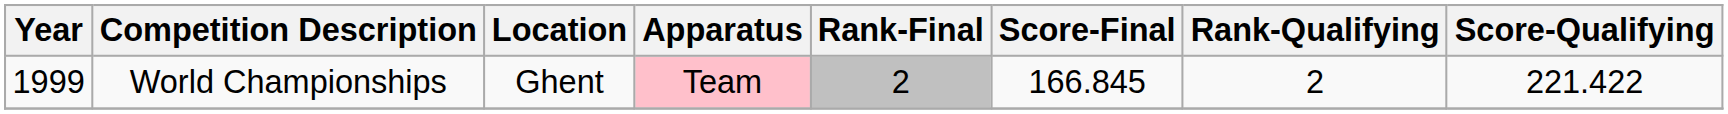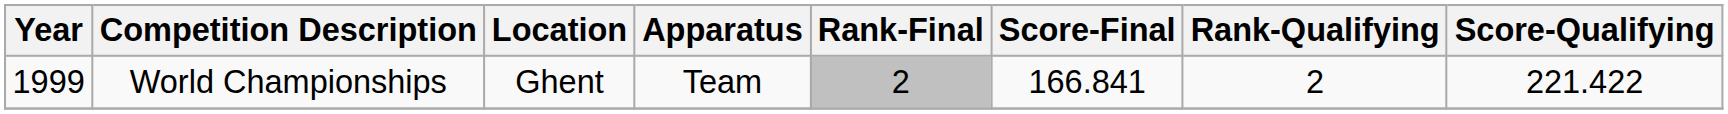World Championships | Apparatus: pink background -> no background
World Championships | Score-Final: 166.845 -> 166.841
